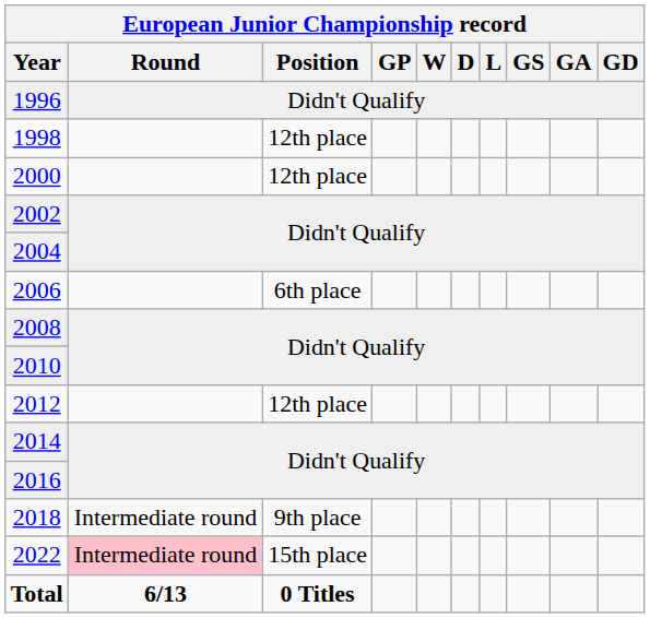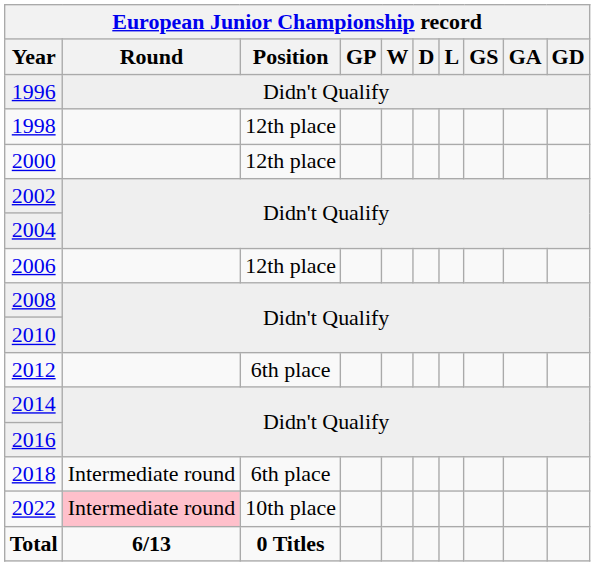2006 | European Junior Championship record / Position: 6th place -> 12th place
2012 | European Junior Championship record / Position: 12th place -> 6th place
2018 | European Junior Championship record / Position: 9th place -> 6th place
2022 | European Junior Championship record / Position: 15th place -> 10th place
